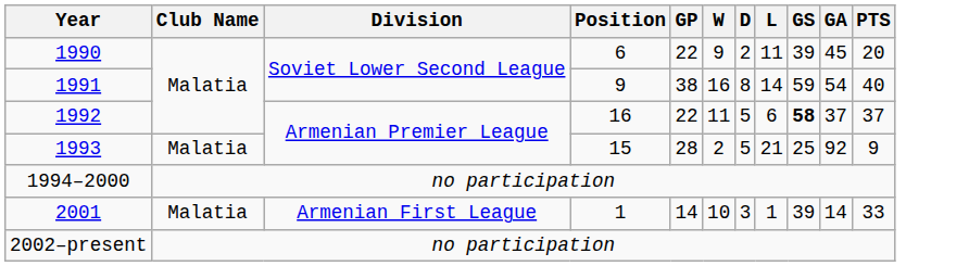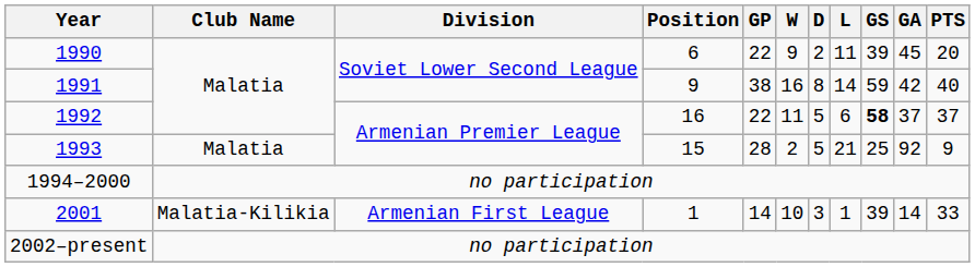1991 | GA: 54 -> 42
2001 | Club Name: Malatia -> Malatia-Kilikia
